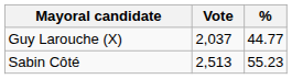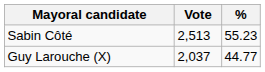rows swapped: Sabin Côté <-> Guy Larouche (X)
